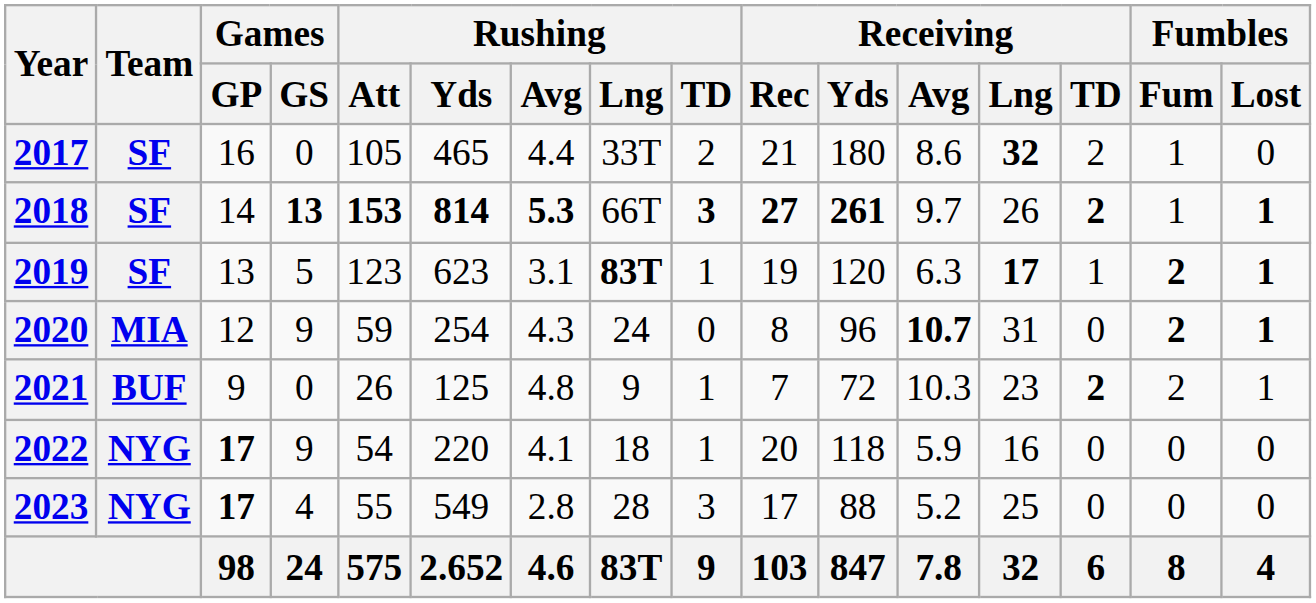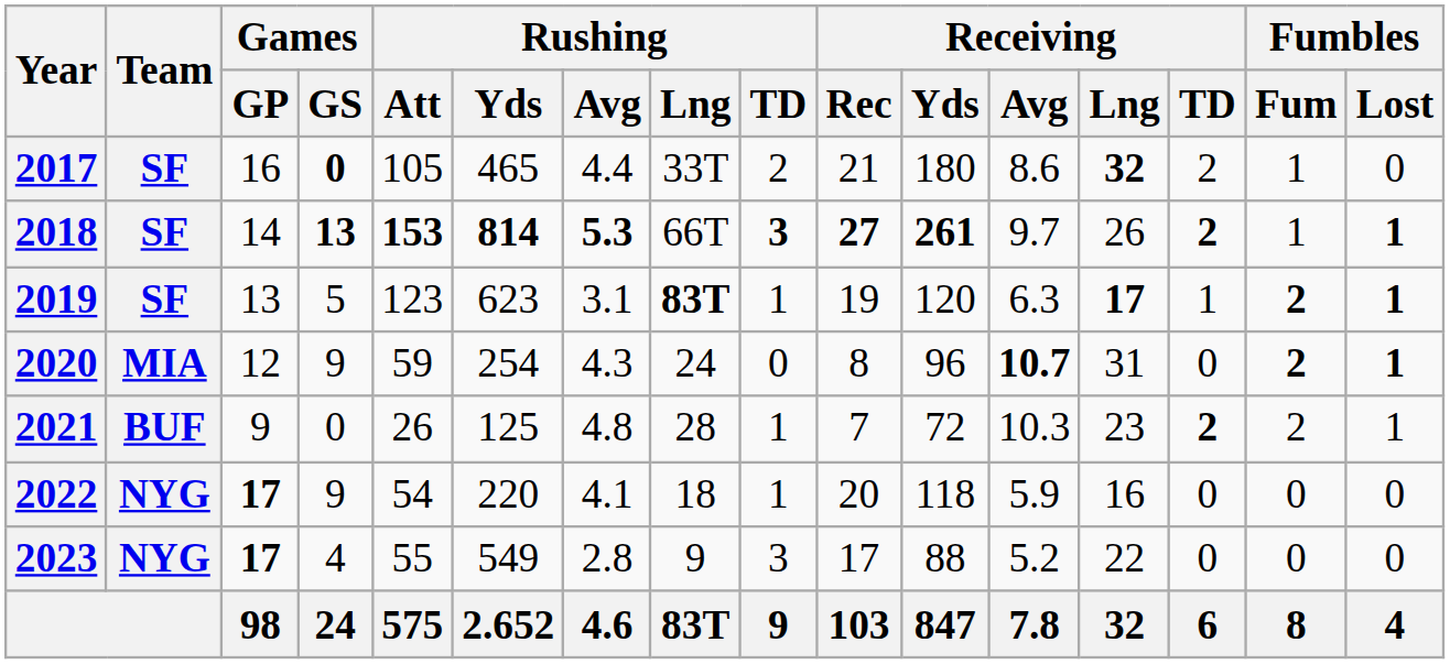2017 | Games / GS: normal -> bold
2021 | Rushing / Lng: 9 -> 28
2023 | Rushing / Lng: 28 -> 9
2023 | Receiving / Lng: 25 -> 22
